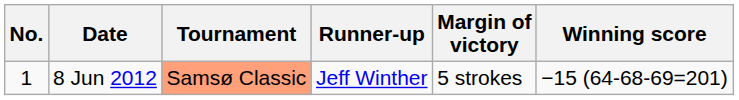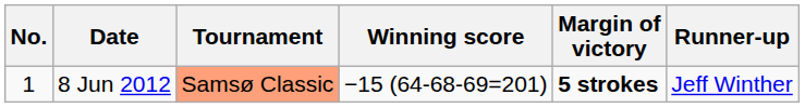columns swapped: Winning score <-> Runner-up
8 Jun 2012 | Margin of victory: normal -> bold
